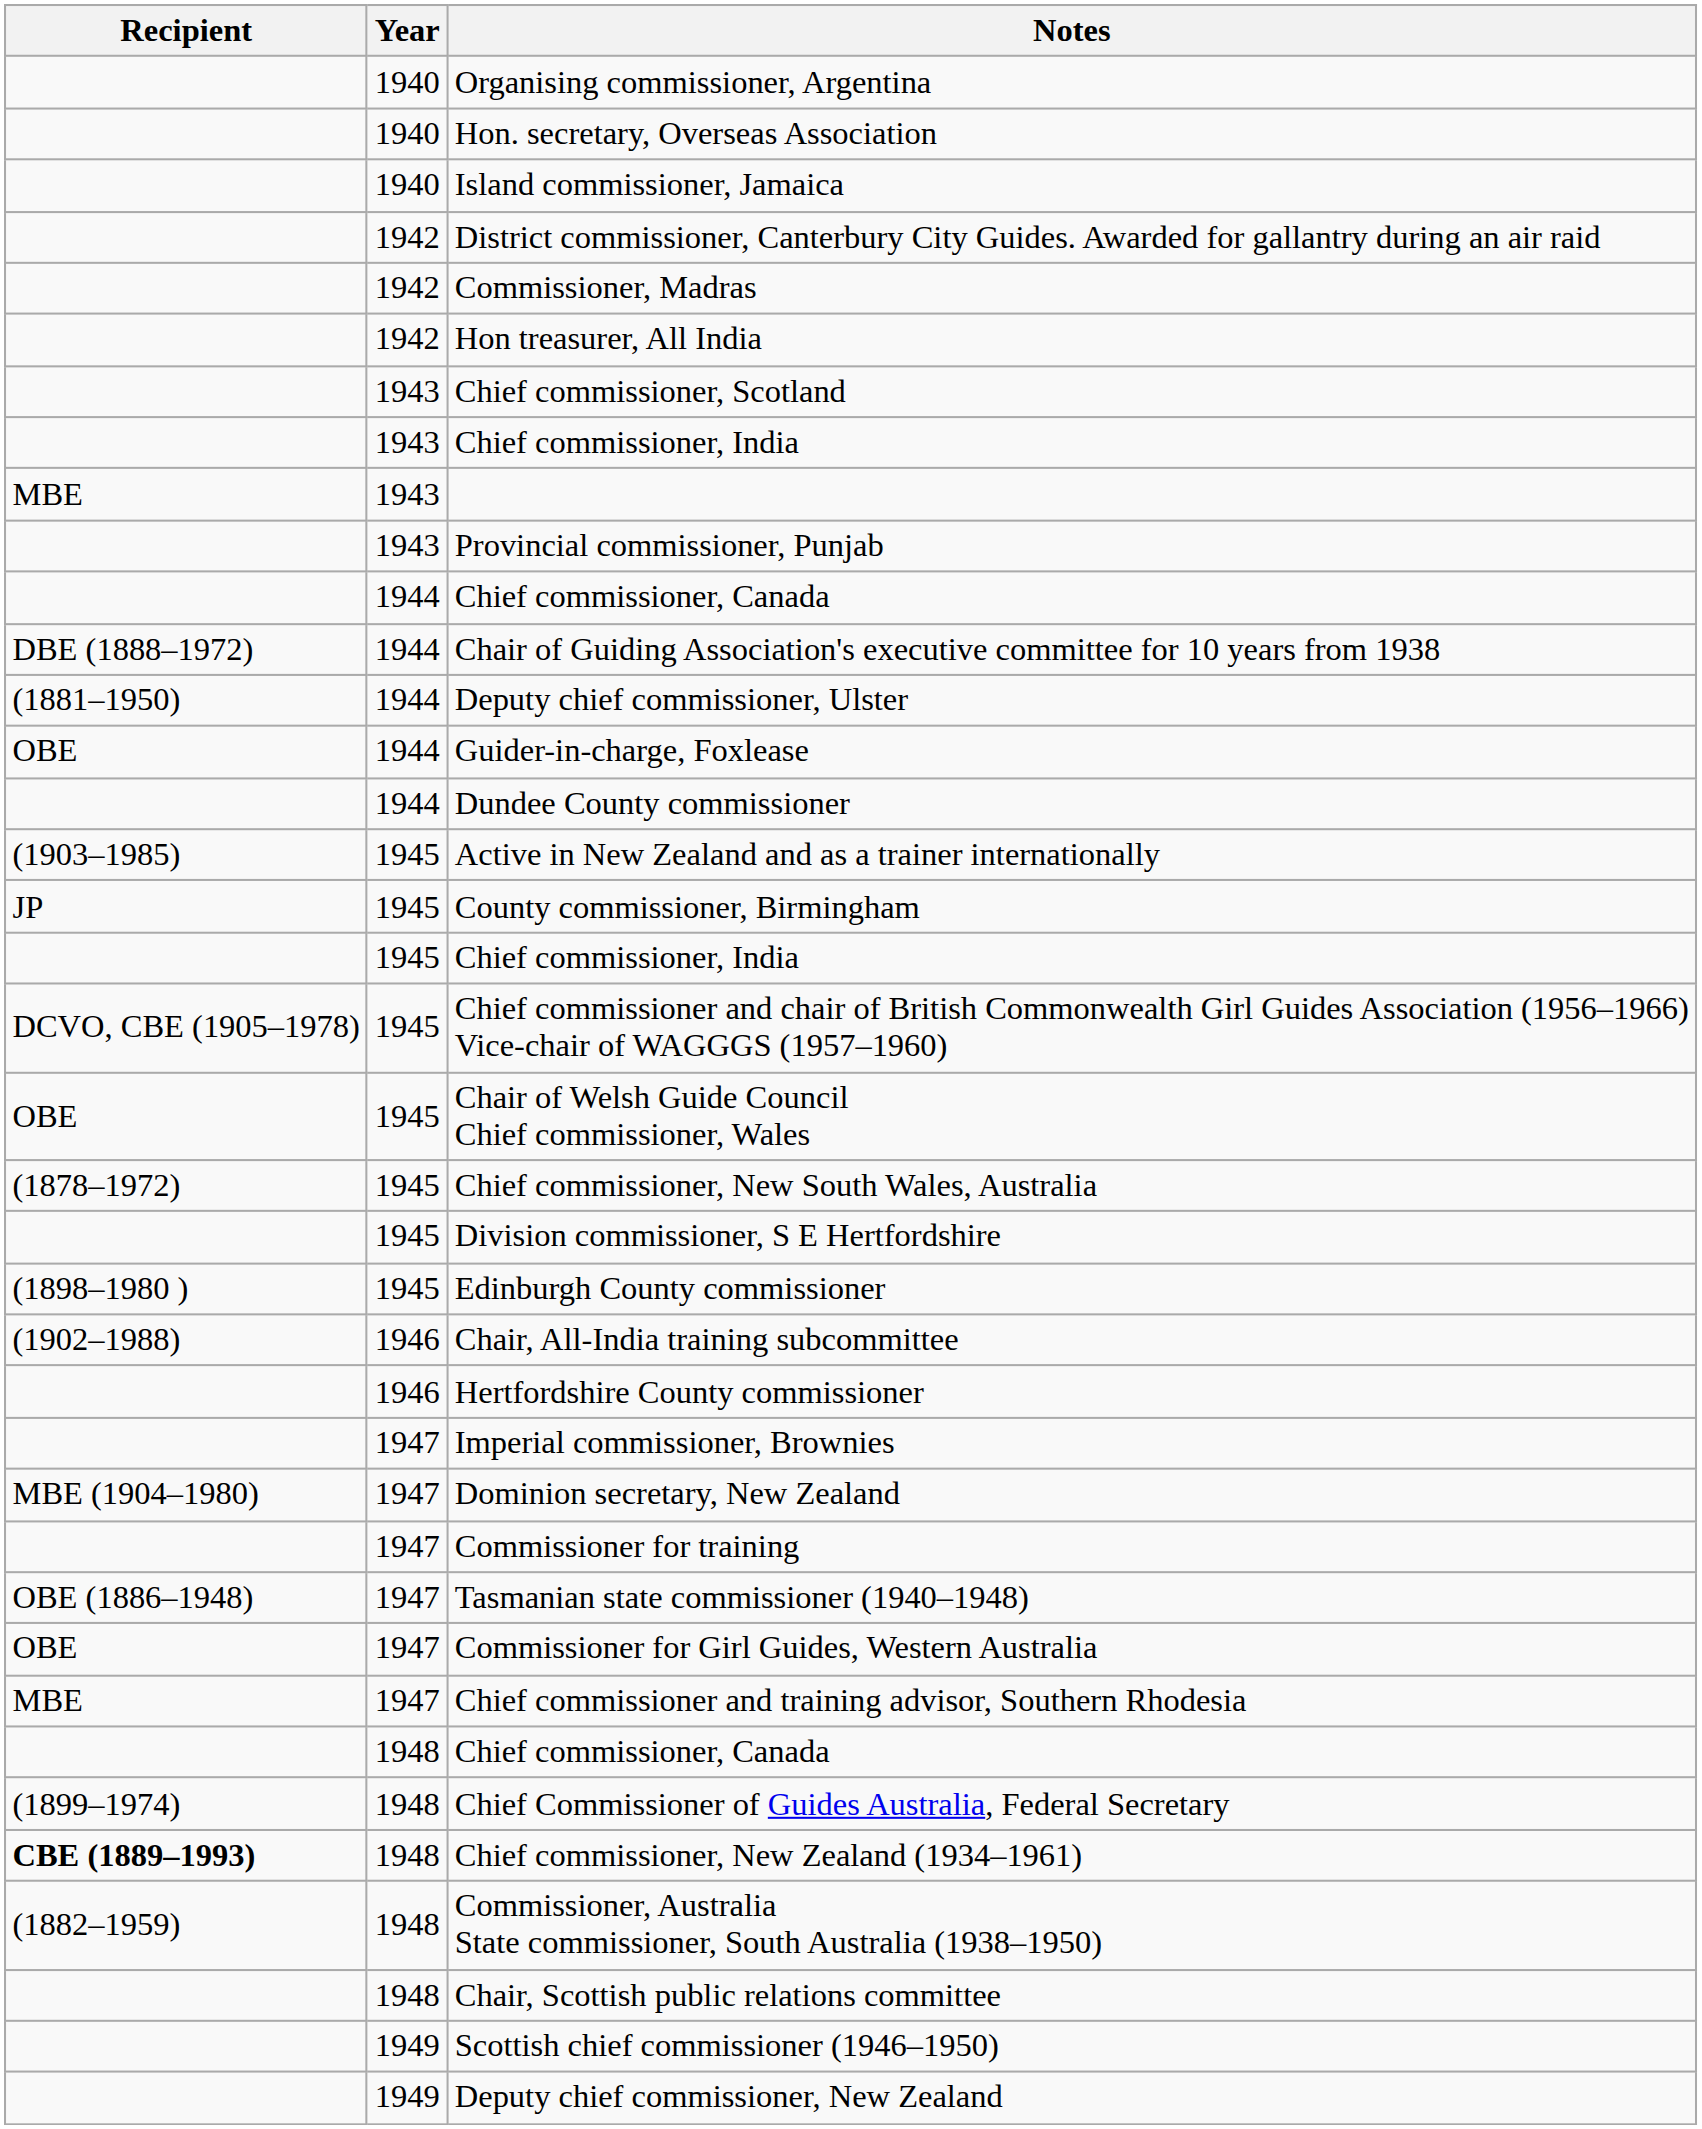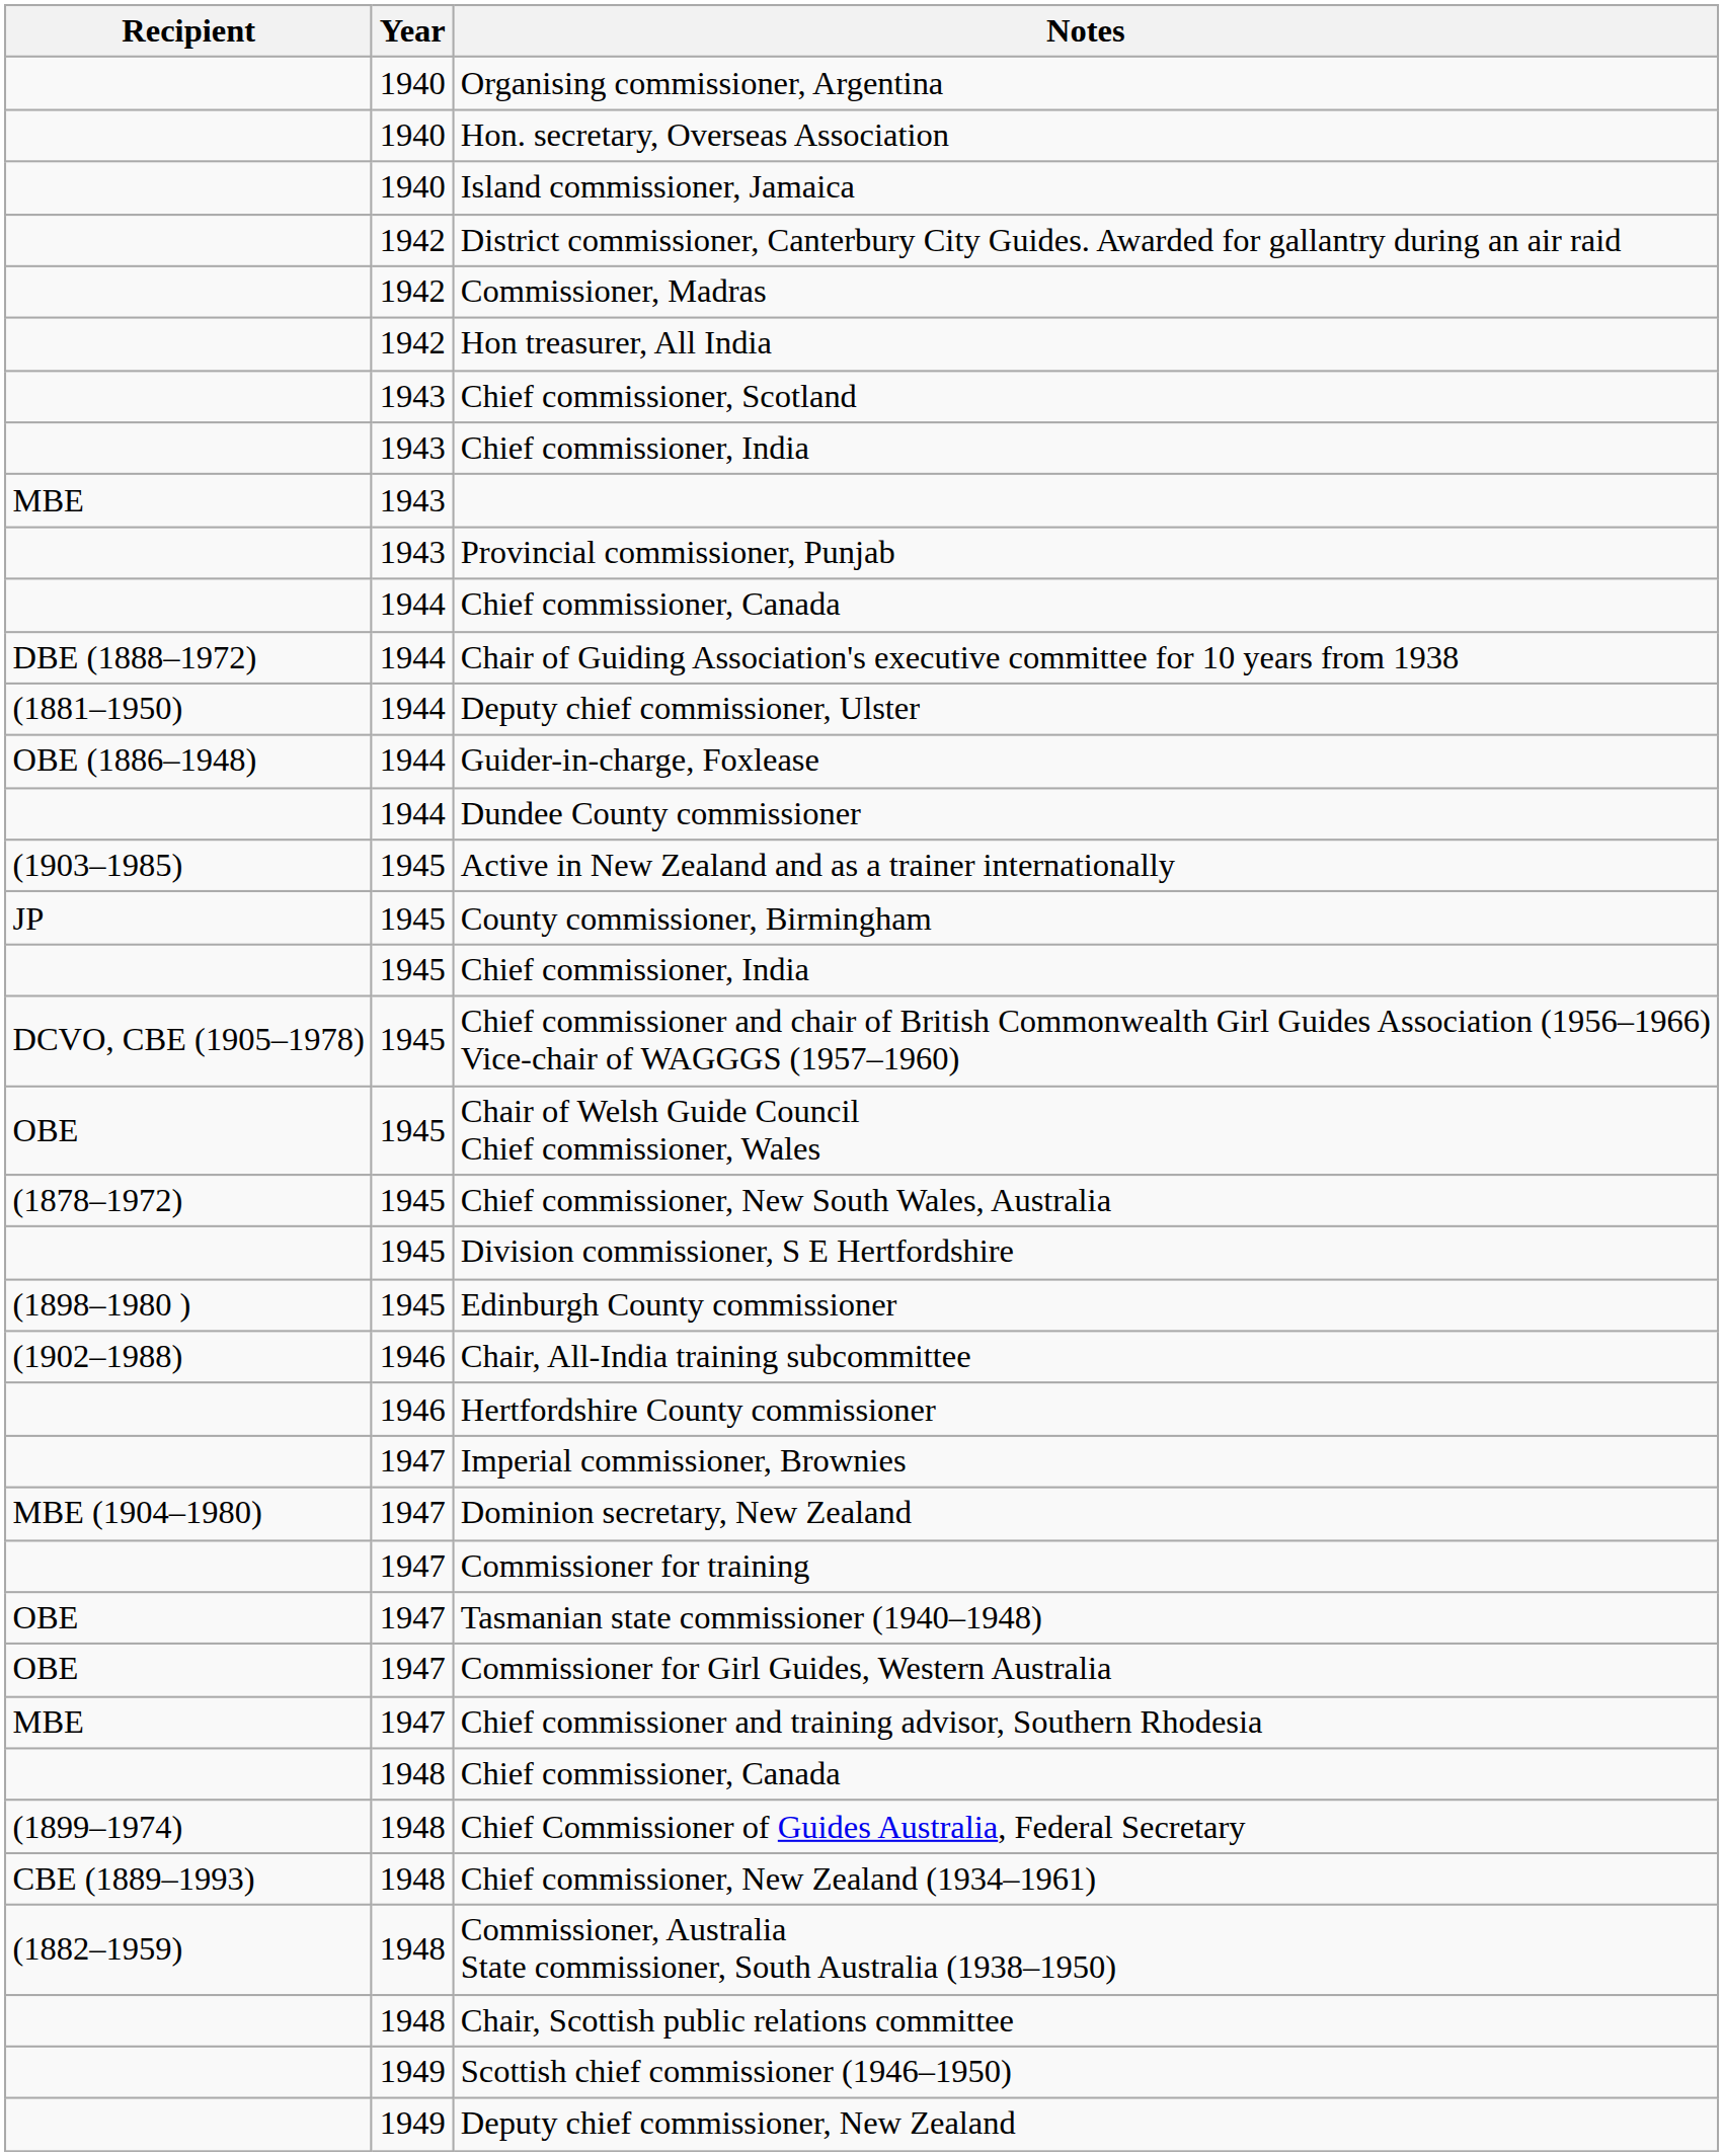Guider-in-charge, Foxlease | Recipient: OBE -> OBE (1886–1948)
Tasmanian state commissioner (1940–1948) | Recipient: OBE (1886–1948) -> OBE
Chief commissioner, New Zealand (1934–1961) | Recipient: bold -> normal
